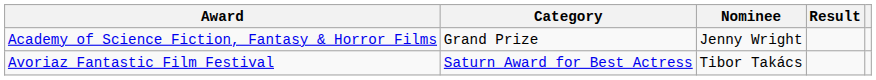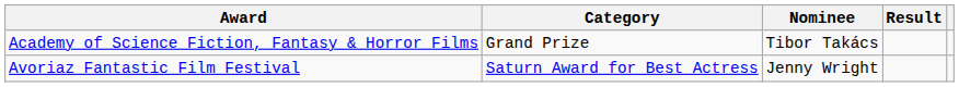Academy of Science Fiction, Fantasy & Horror Films | Nominee: Jenny Wright -> Tibor Takács
Avoriaz Fantastic Film Festival | Nominee: Tibor Takács -> Jenny Wright
